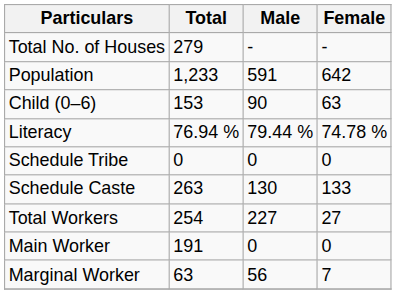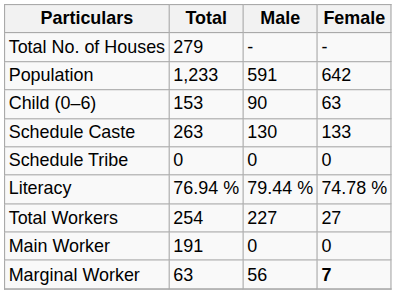rows swapped: Schedule Caste <-> Literacy
Marginal Worker | Female: normal -> bold
